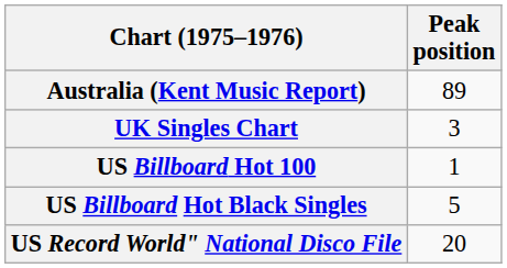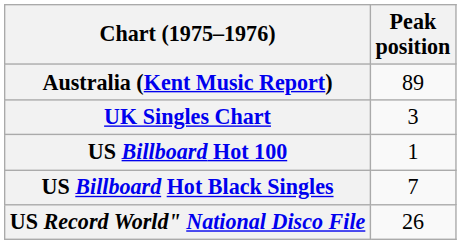US Billboard Hot Black Singles | Peak position: 5 -> 7
US Record World" National Disco File | Peak position: 20 -> 26
